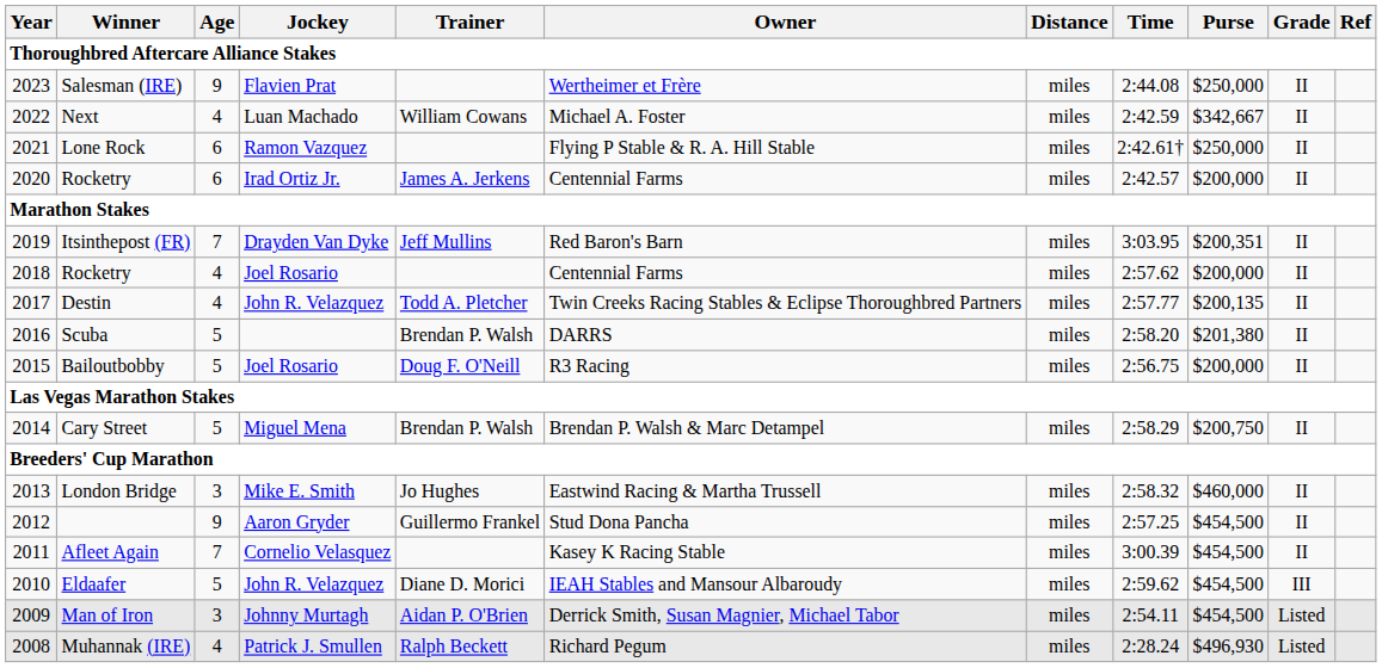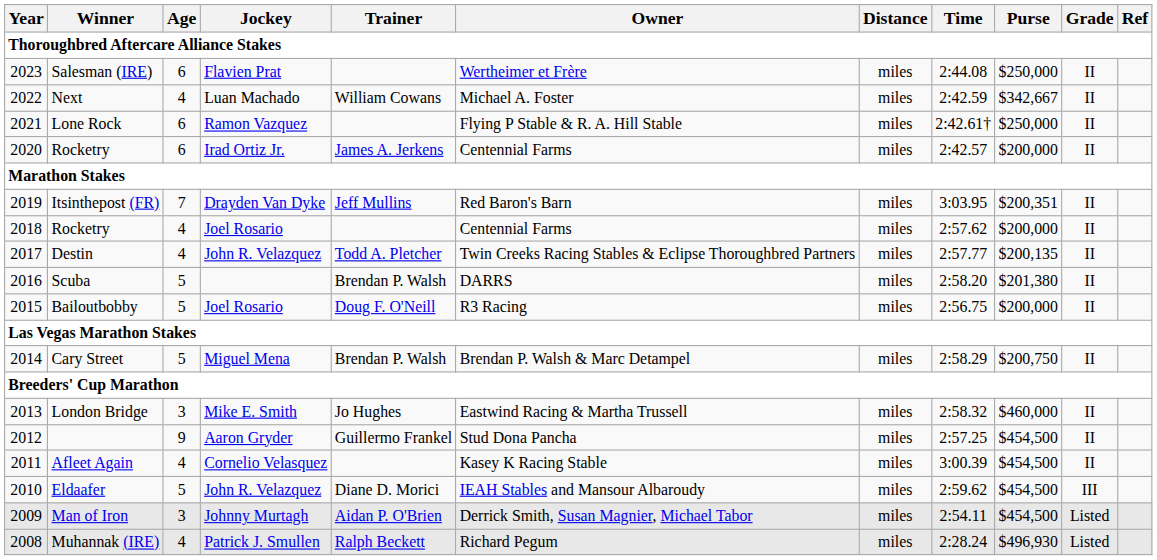Salesman (IRE) | Age: 9 -> 6
Afleet Again | Age: 7 -> 4
